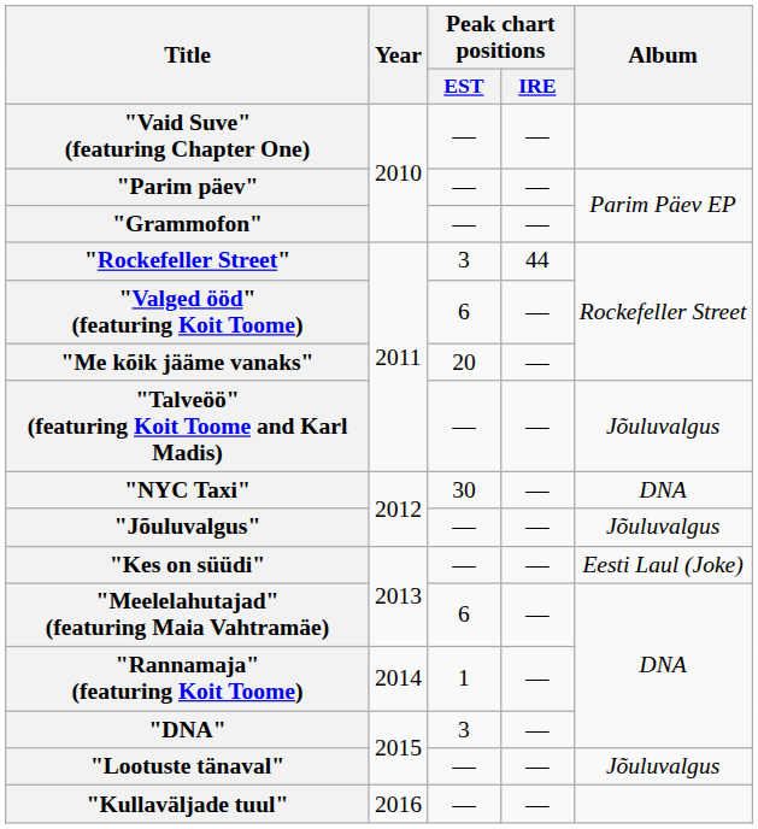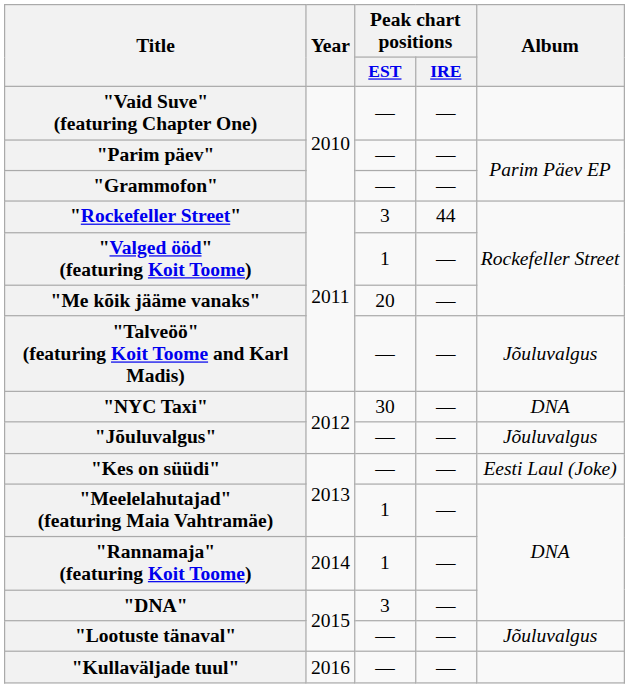"Valged ööd" (featuring Koit Toome) | Peak chart positions / EST: 6 -> 1
"Meelelahutajad" (featuring Maia Vahtramäe) | Peak chart positions / EST: 6 -> 1
